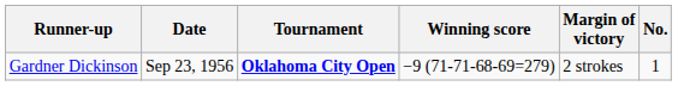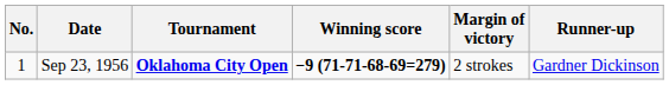columns swapped: No. <-> Runner-up
Sep 23, 1956 | Winning score: normal -> bold
